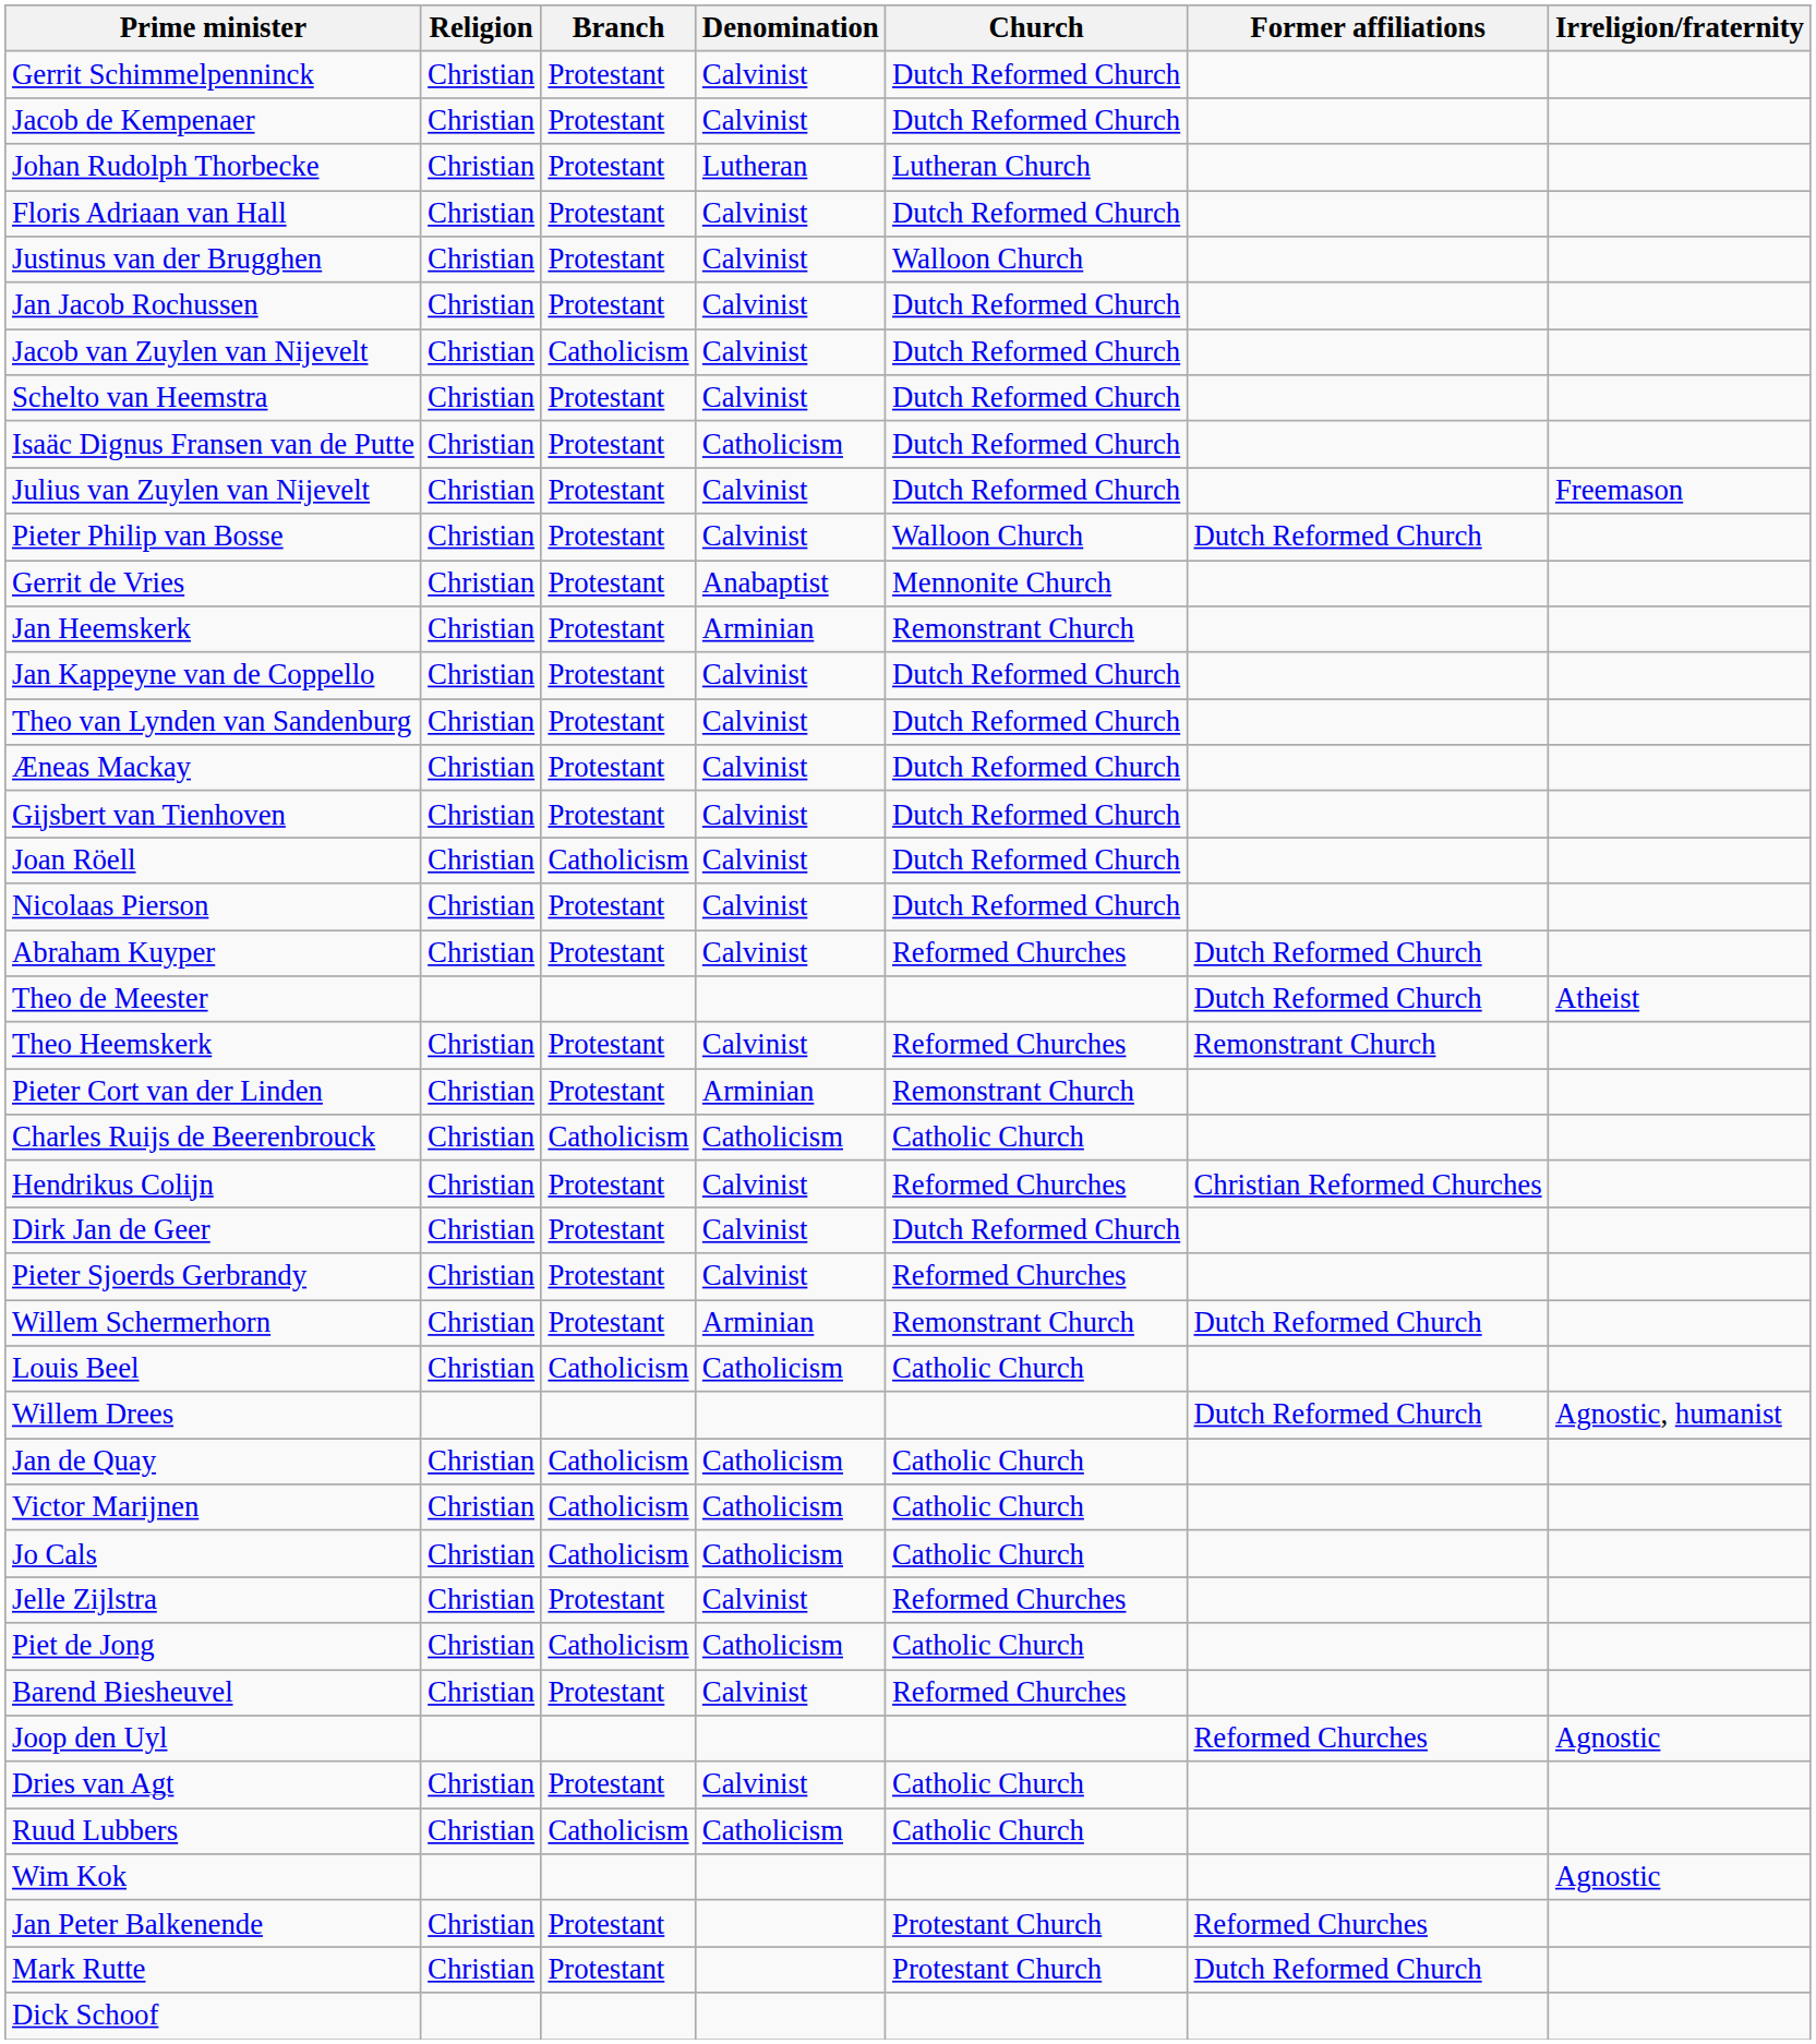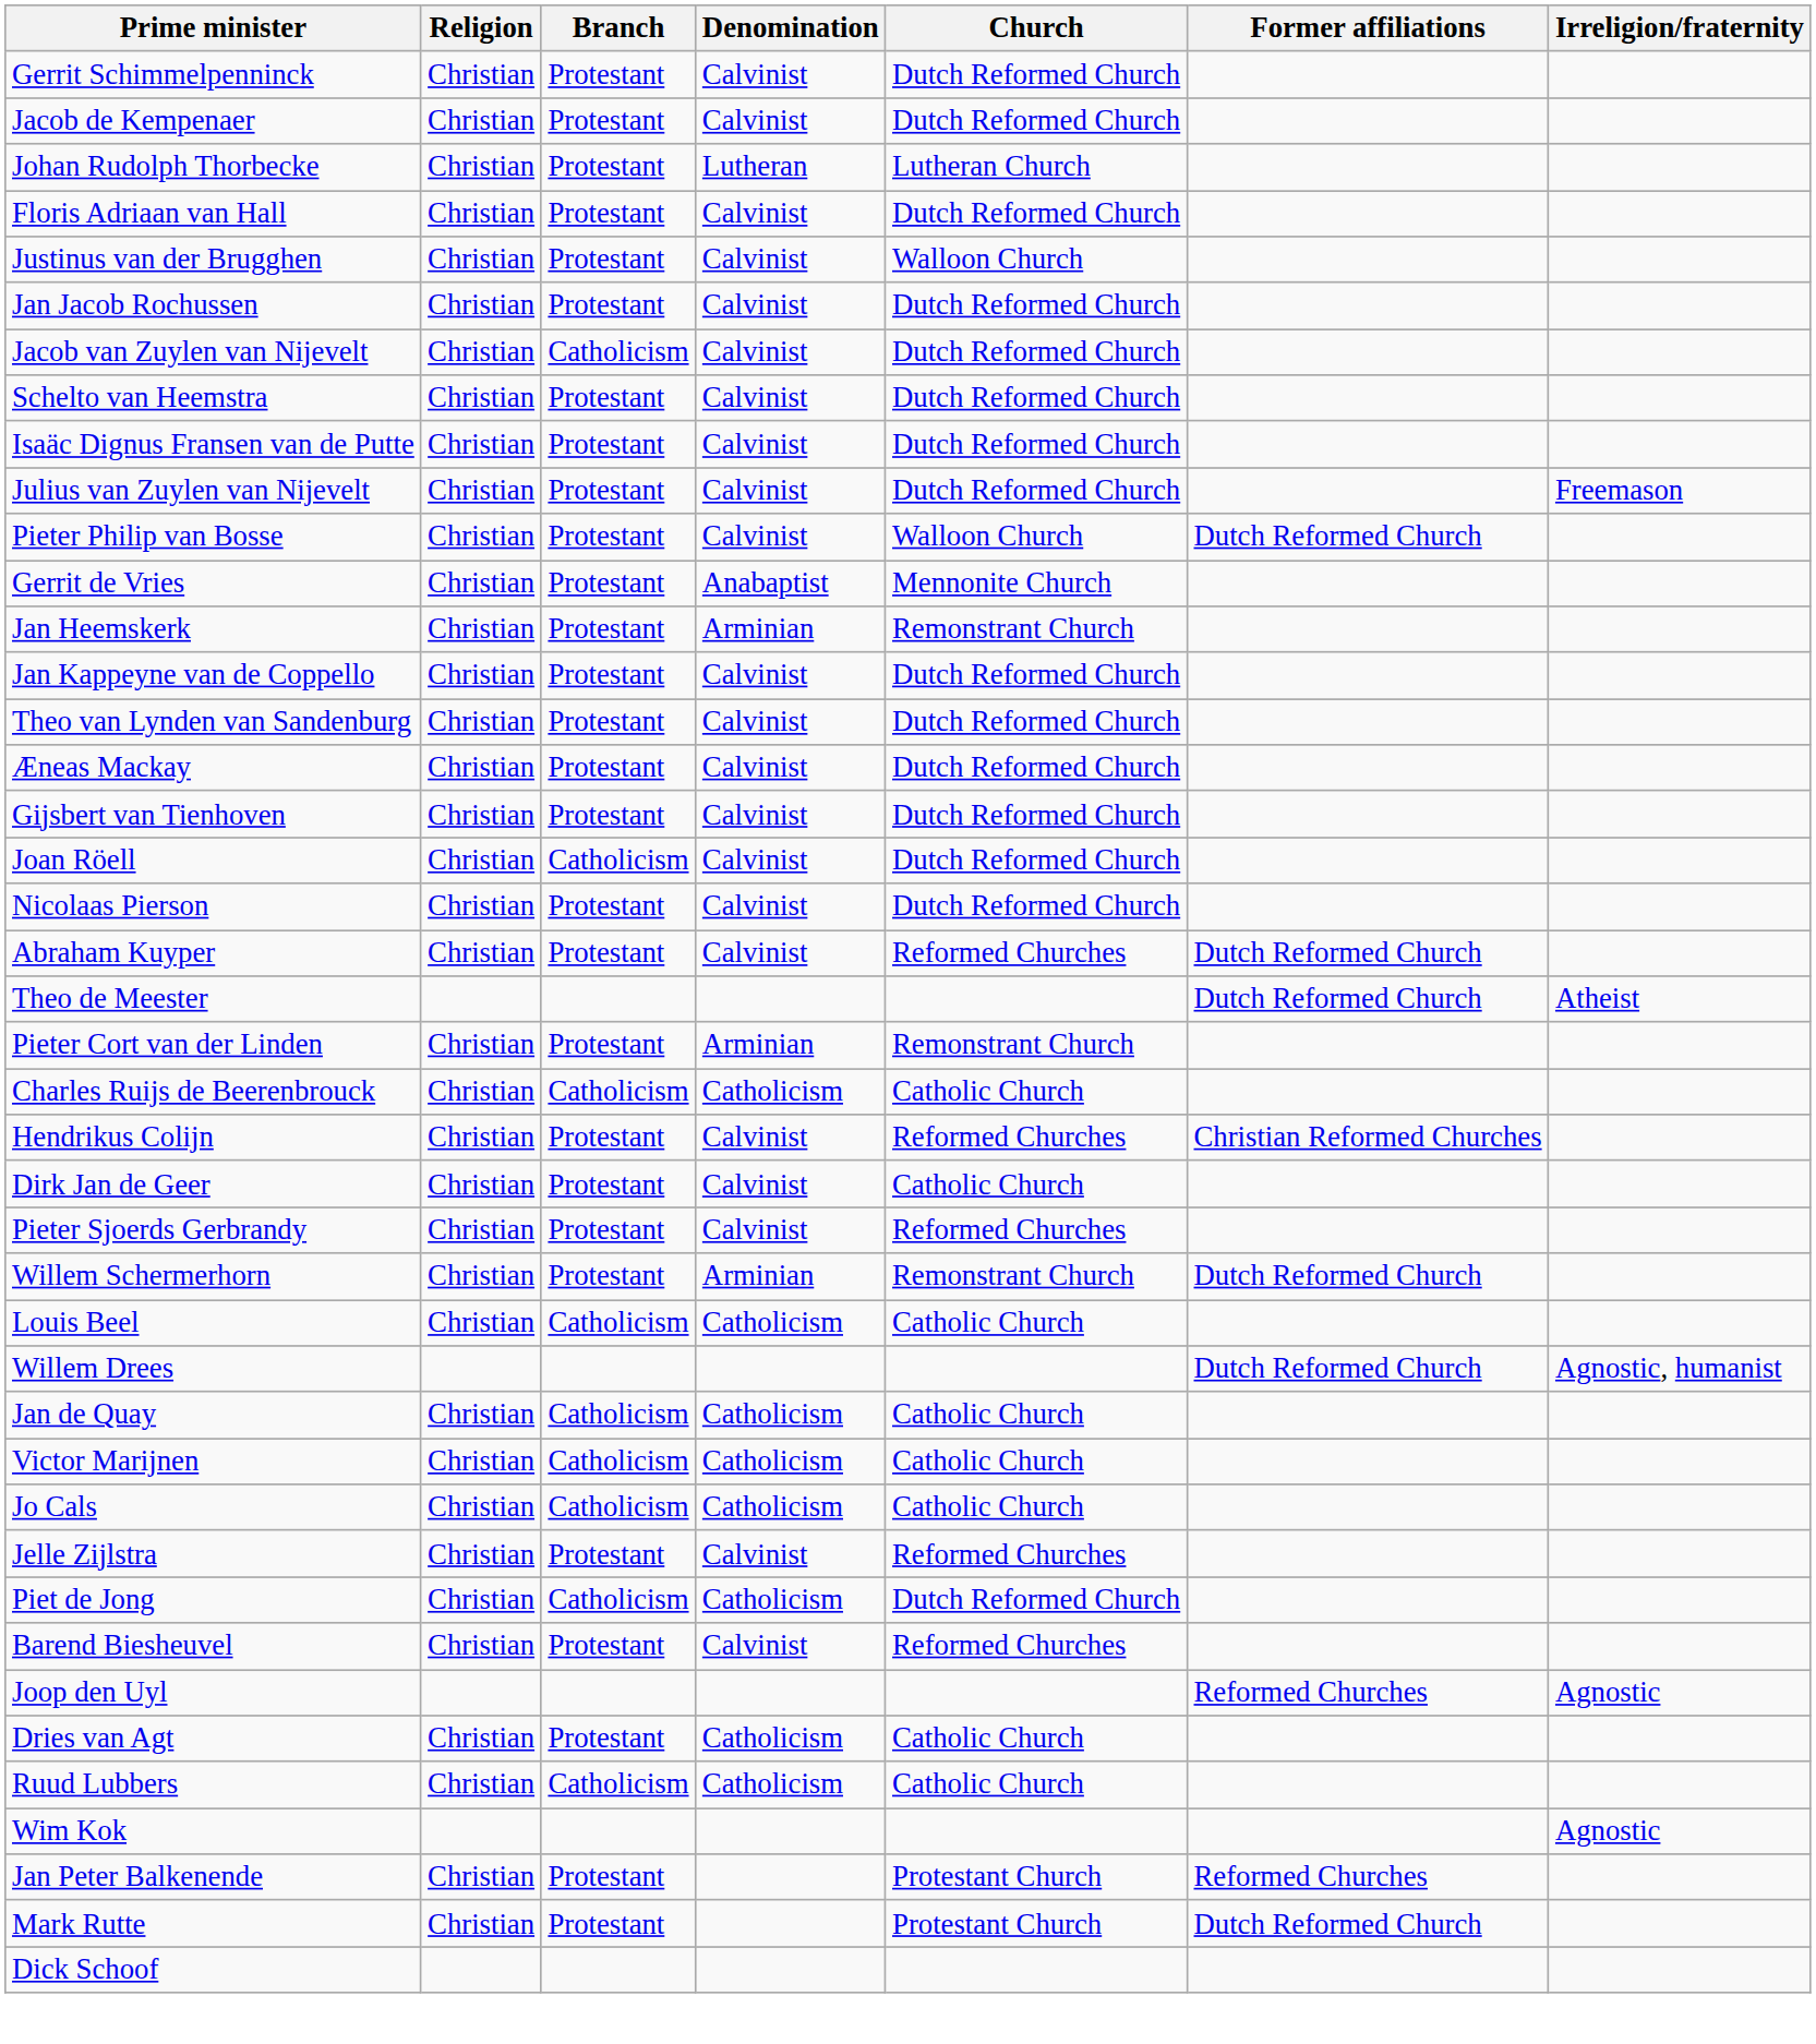Isaäc Dignus Fransen van de Putte | Denomination: Catholicism -> Calvinist
- row: Theo Heemskerk | Christian | Protestant | Calvinist | Reformed Churches | Remonstrant Church
Dirk Jan de Geer | Church: Dutch Reformed Church -> Catholic Church
Piet de Jong | Church: Catholic Church -> Dutch Reformed Church
Dries van Agt | Denomination: Calvinist -> Catholicism
